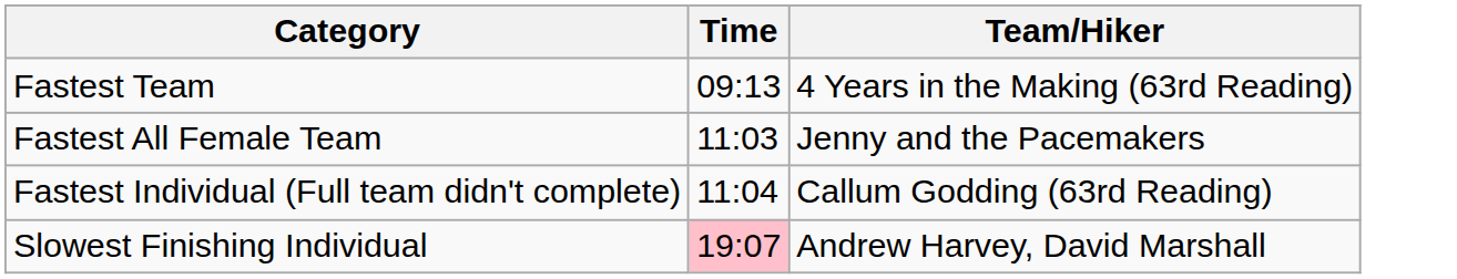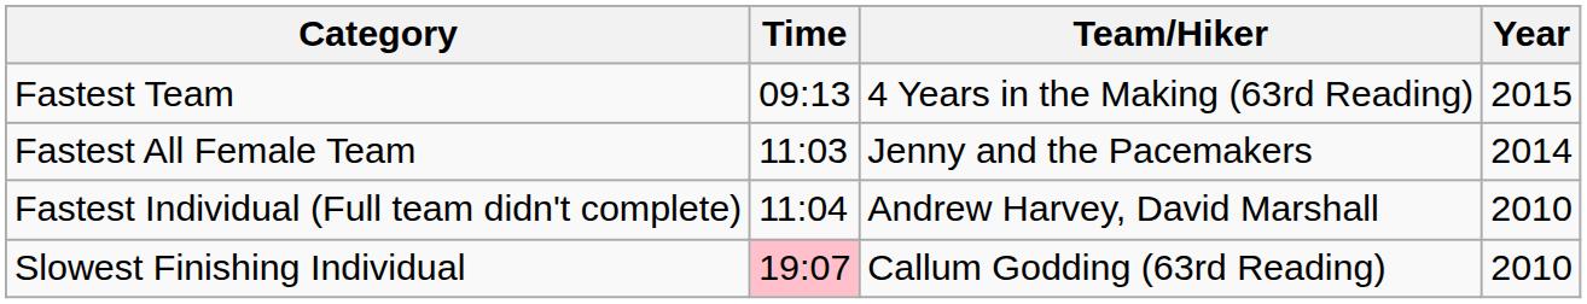+ column: Year | 2015 | 2014 | 2010 | 2010
Fastest Individual (Full team didn't complete) | Team/Hiker: Callum Godding (63rd Reading) -> Andrew Harvey, David Marshall
Slowest Finishing Individual | Team/Hiker: Andrew Harvey, David Marshall -> Callum Godding (63rd Reading)
